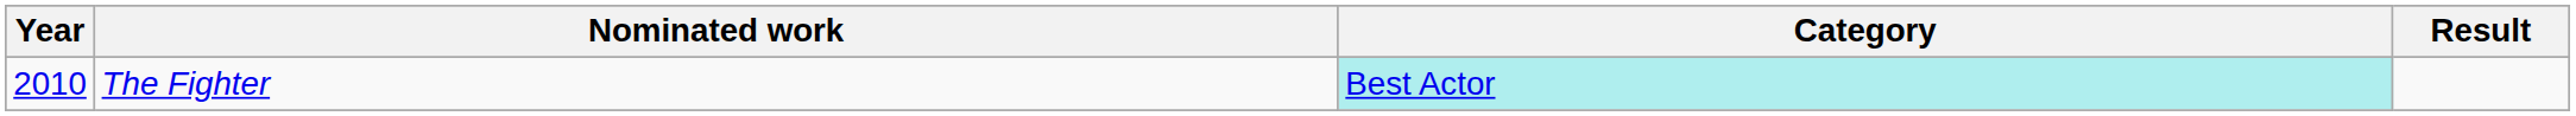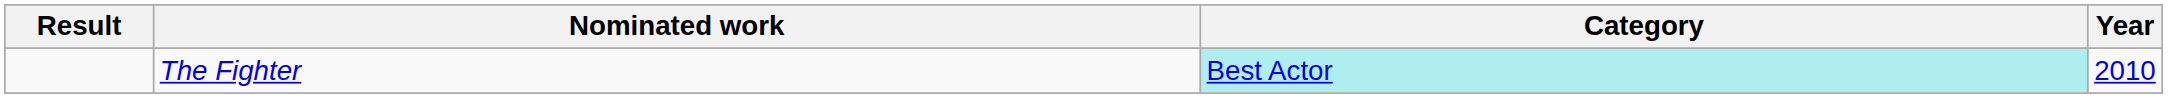columns swapped: Year <-> Result
